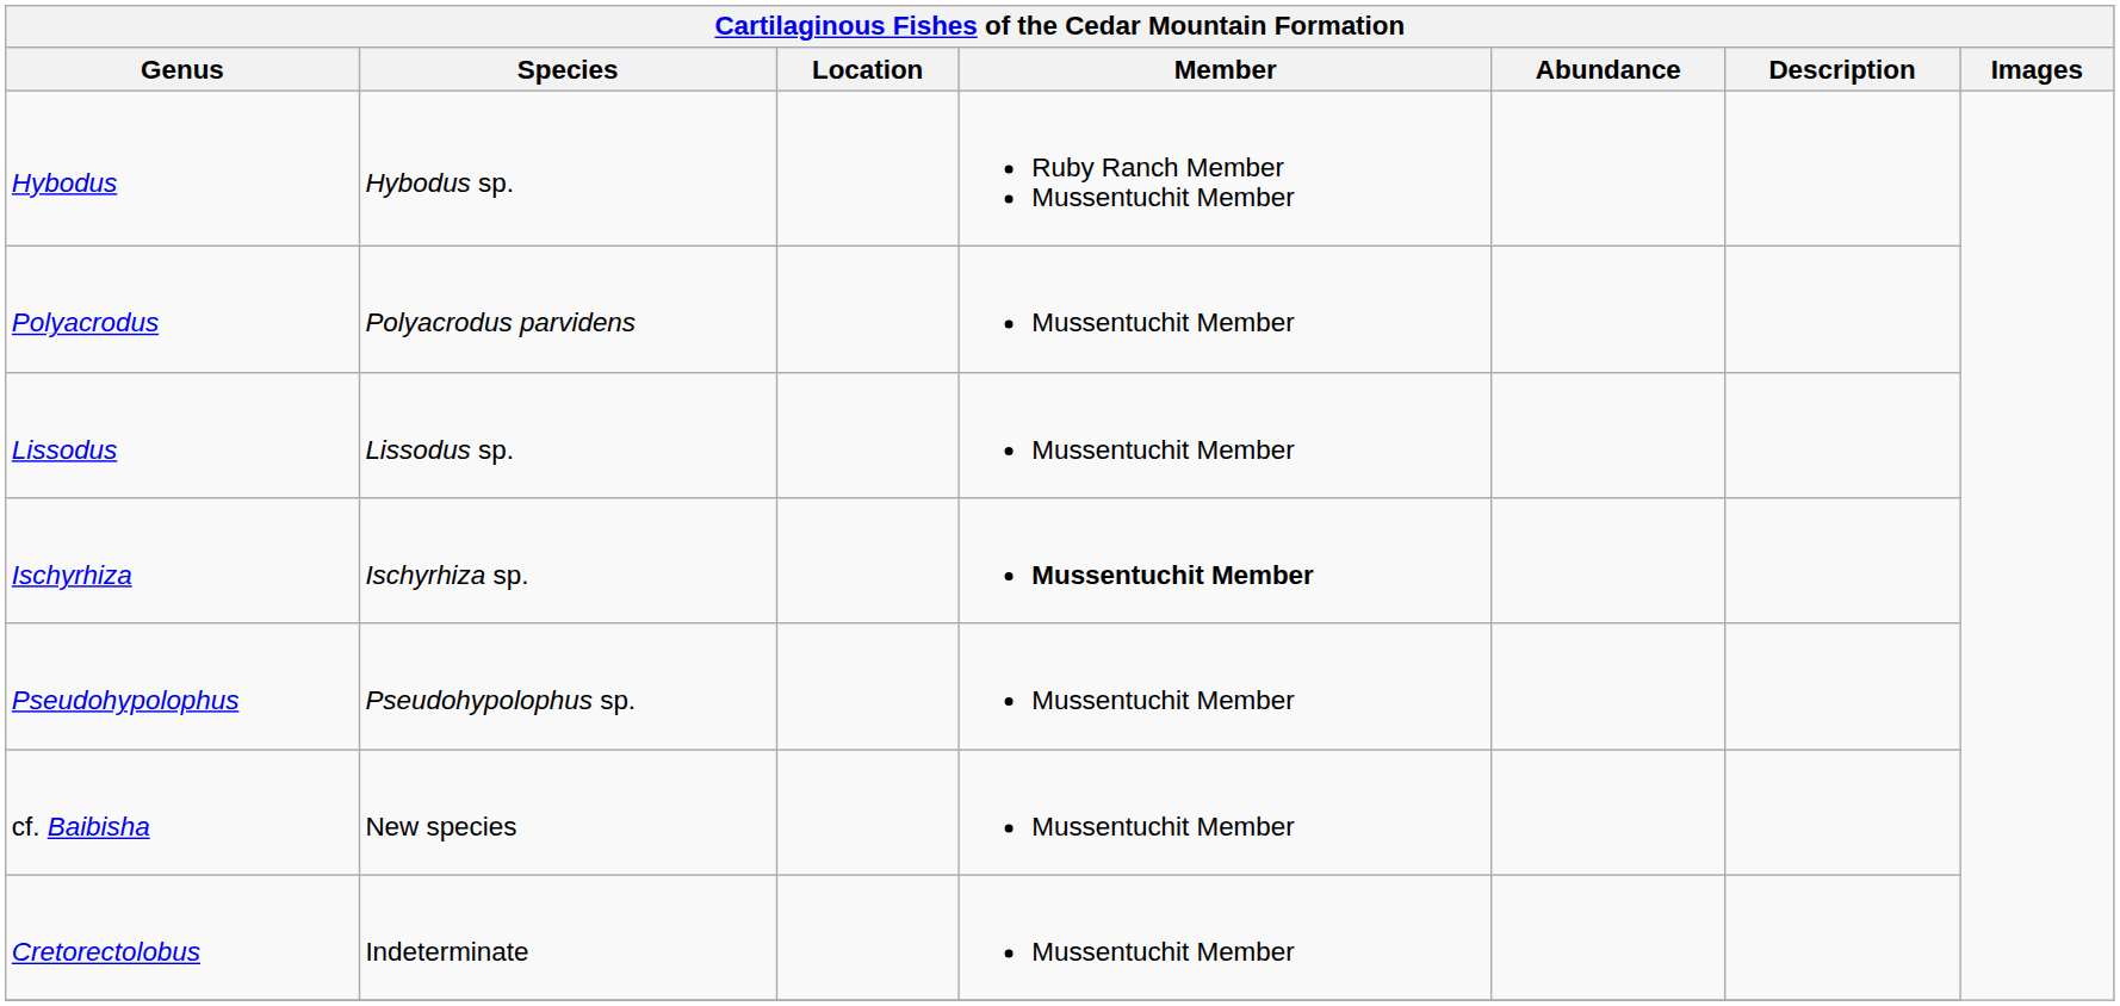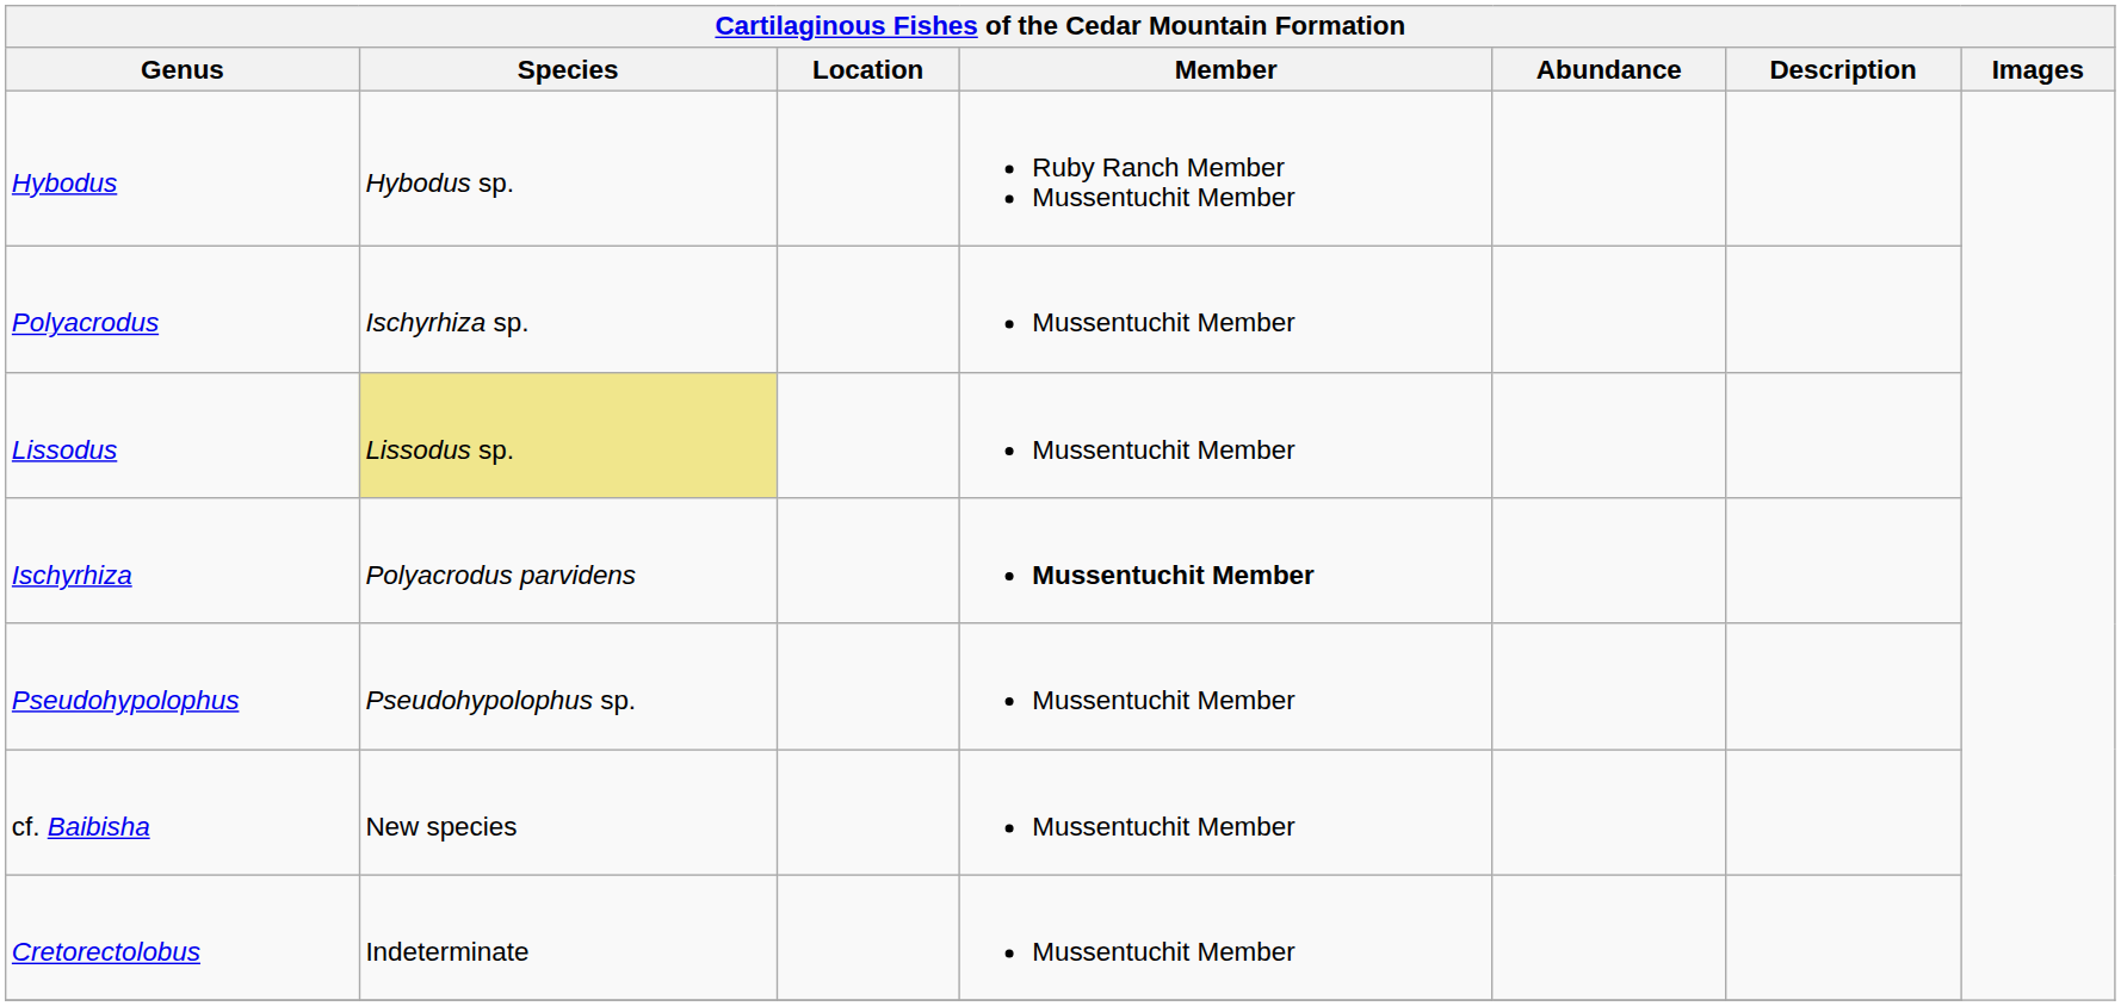Polyacrodus | Species: Polyacrodus parvidens -> Ischyrhiza sp.
Lissodus | Species: no background -> khaki background
Ischyrhiza | Species: Ischyrhiza sp. -> Polyacrodus parvidens
